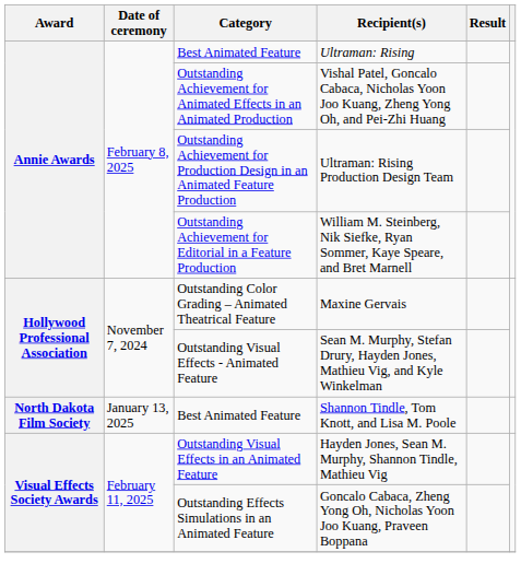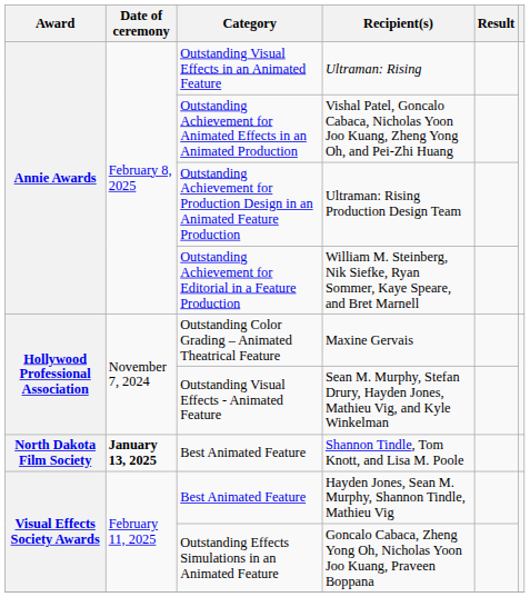Ultraman: Rising | Category: Best Animated Feature -> Outstanding Visual Effects in an Animated Feature
Shannon Tindle, Tom Knott, and Lisa M. Poole | Date of ceremony: normal -> bold
Hayden Jones, Sean M. Murphy, Shannon Tindle, Mathieu Vig | Category: Outstanding Visual Effects in an Animated Feature -> Best Animated Feature
